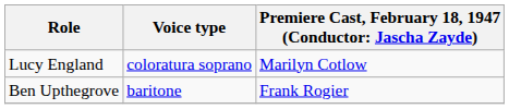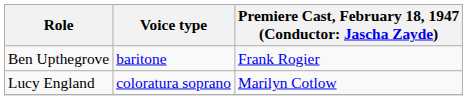rows swapped: Lucy England <-> Ben Upthegrove
